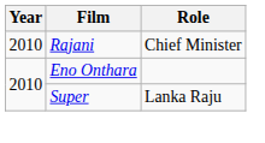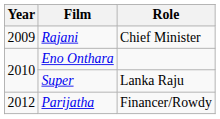Rajani | Year: 2010 -> 2009
+ row: 2012 | Parijatha | Financer/Rowdy
